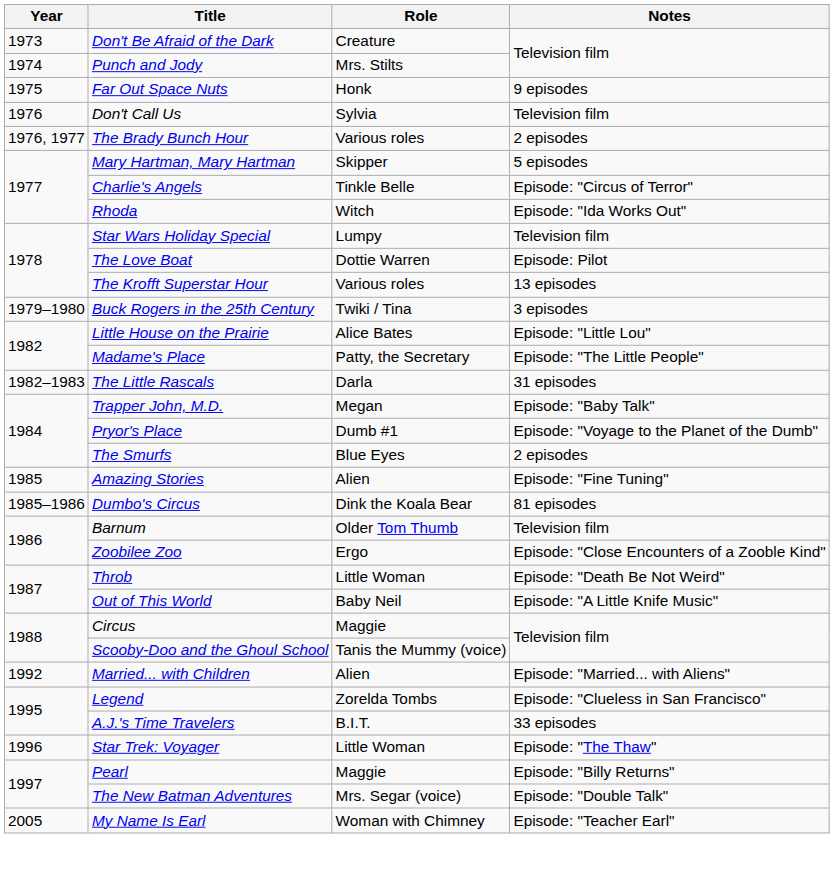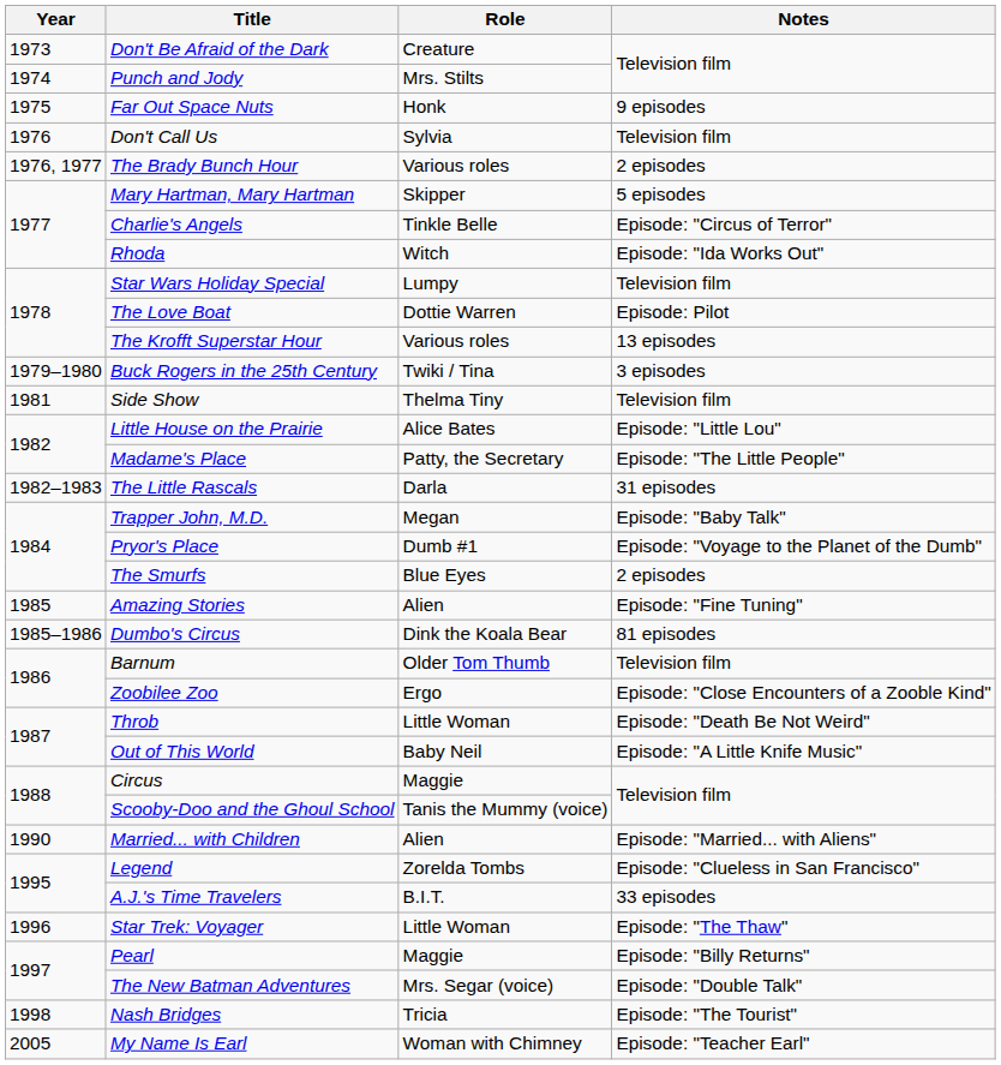+ row: 1981 | Side Show | Thelma Tiny | Television film
Married... with Children | Year: 1992 -> 1990
+ row: 1998 | Nash Bridges | Tricia | Episode: "The Tourist"
